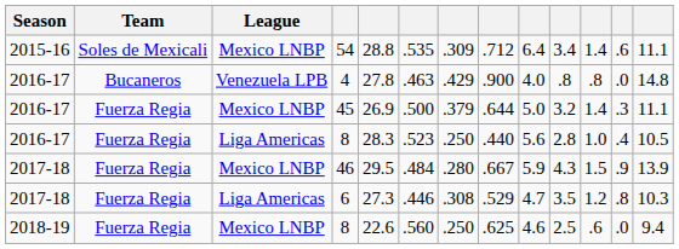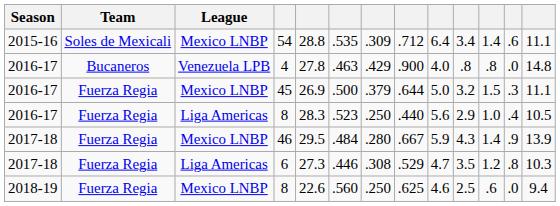45 | column 11: 1.4 -> 1.5
2016-17 / 8 | column 10: 2.8 -> 2.9
46 | column 11: 1.5 -> 1.4
